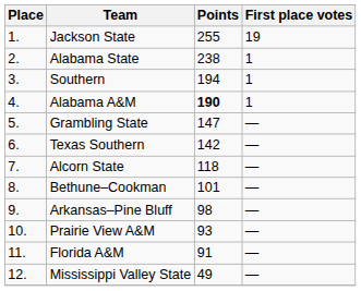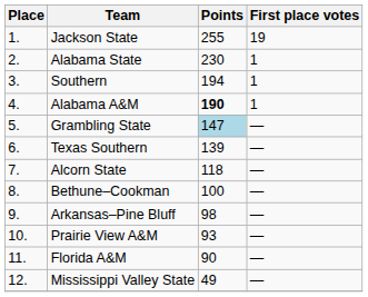Alabama State | Points: 238 -> 230
Grambling State | Points: no background -> lightblue background
Texas Southern | Points: 142 -> 139
Bethune–Cookman | Points: 101 -> 100
Florida A&M | Points: 91 -> 90
